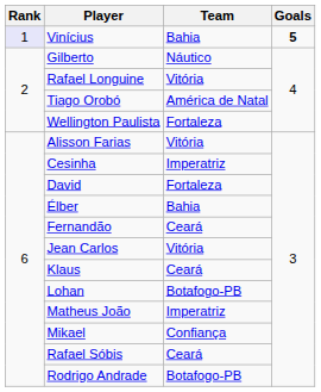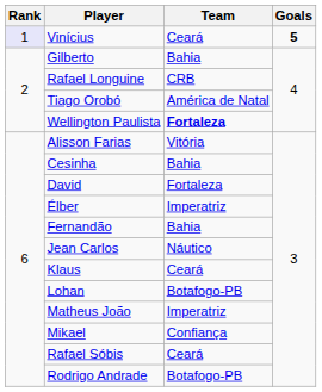Vinícius | Team: Bahia -> Ceará
Gilberto | Team: Náutico -> Bahia
Rafael Longuine | Team: Vitória -> CRB
Wellington Paulista | Team: normal -> bold
Cesinha | Team: Imperatriz -> Bahia
Élber | Team: Bahia -> Imperatriz
Fernandão | Team: Ceará -> Bahia
Jean Carlos | Team: Vitória -> Náutico
